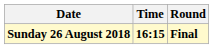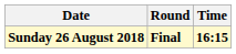columns swapped: Time <-> Round
